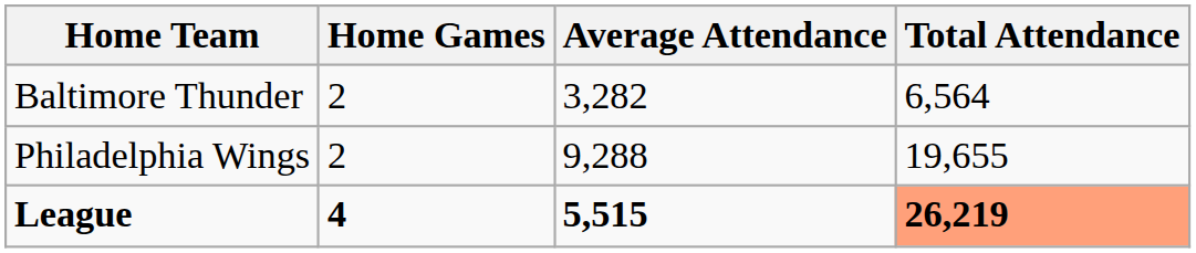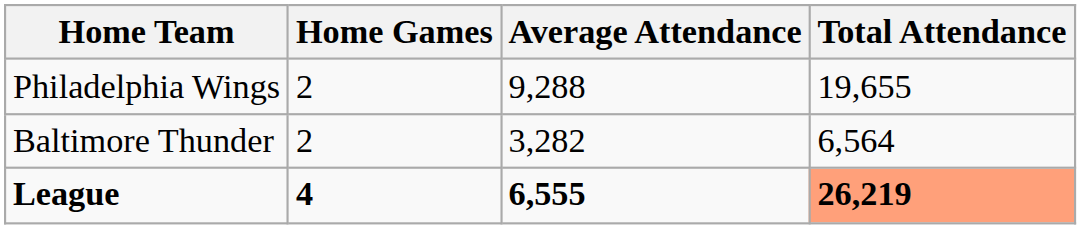rows swapped: Philadelphia Wings <-> Baltimore Thunder
League | Average Attendance: 5,515 -> 6,555
